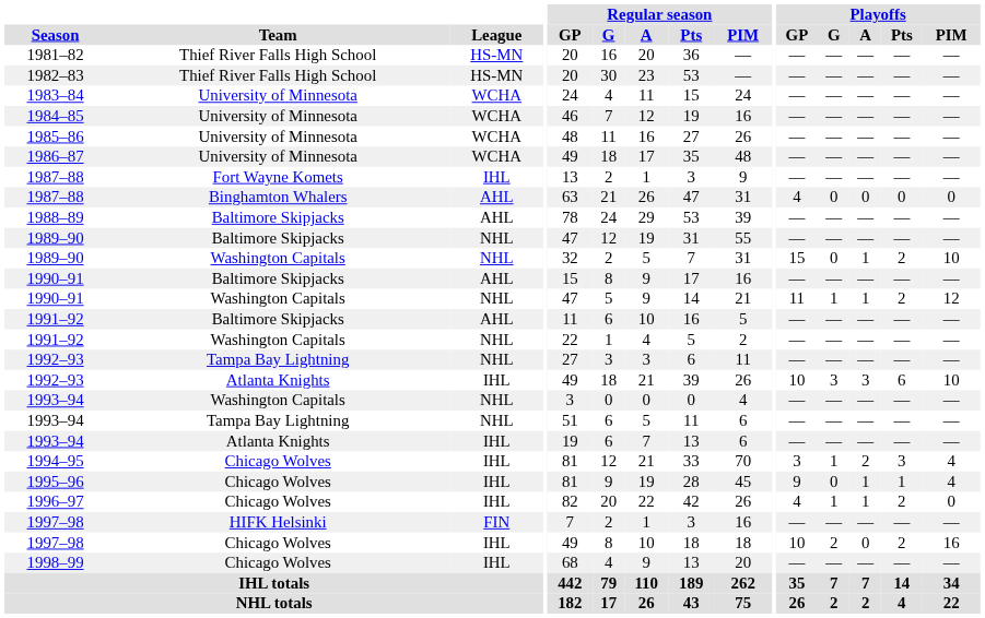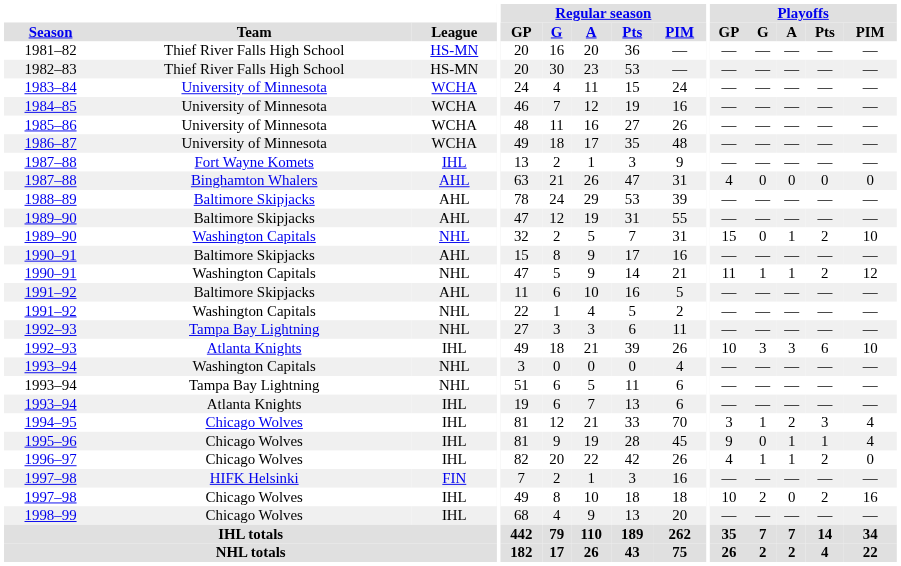1989–90 / Baltimore Skipjacks | League: NHL -> AHL
